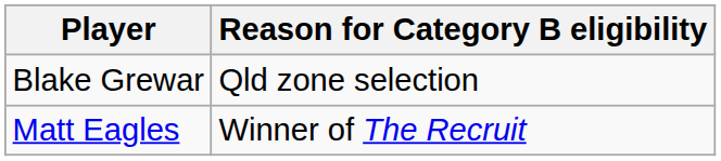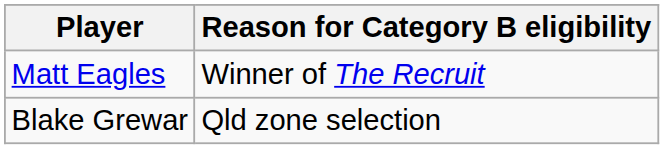rows swapped: Matt Eagles <-> Blake Grewar
